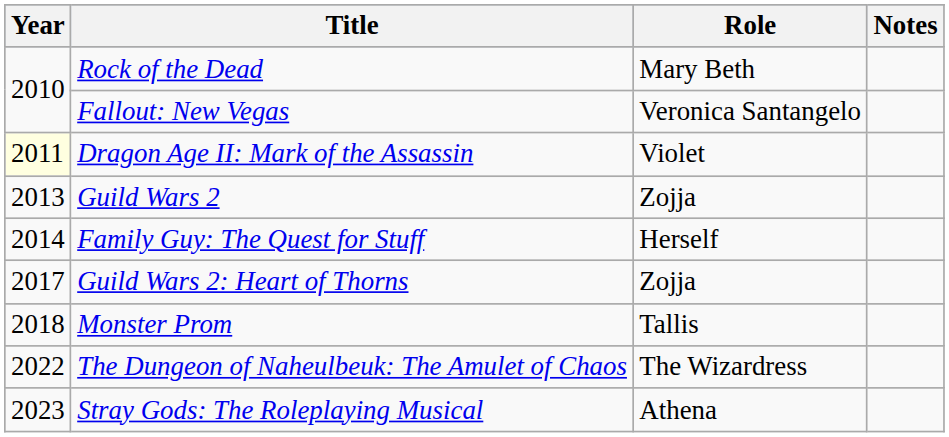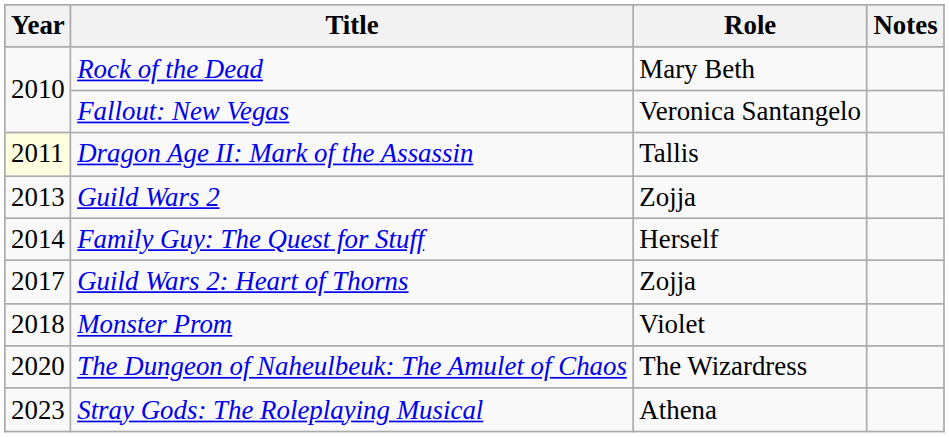Dragon Age II: Mark of the Assassin | Role: Violet -> Tallis
Monster Prom | Role: Tallis -> Violet
The Dungeon of Naheulbeuk: The Amulet of Chaos | Year: 2022 -> 2020
